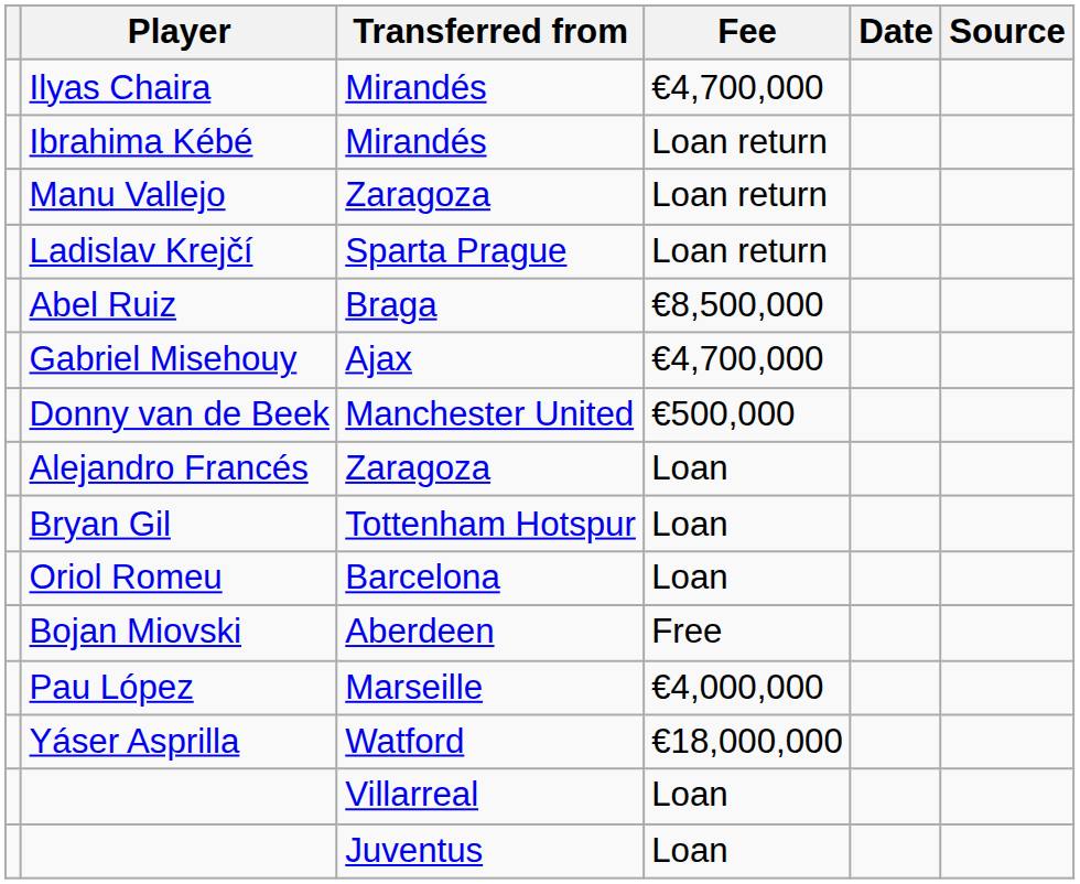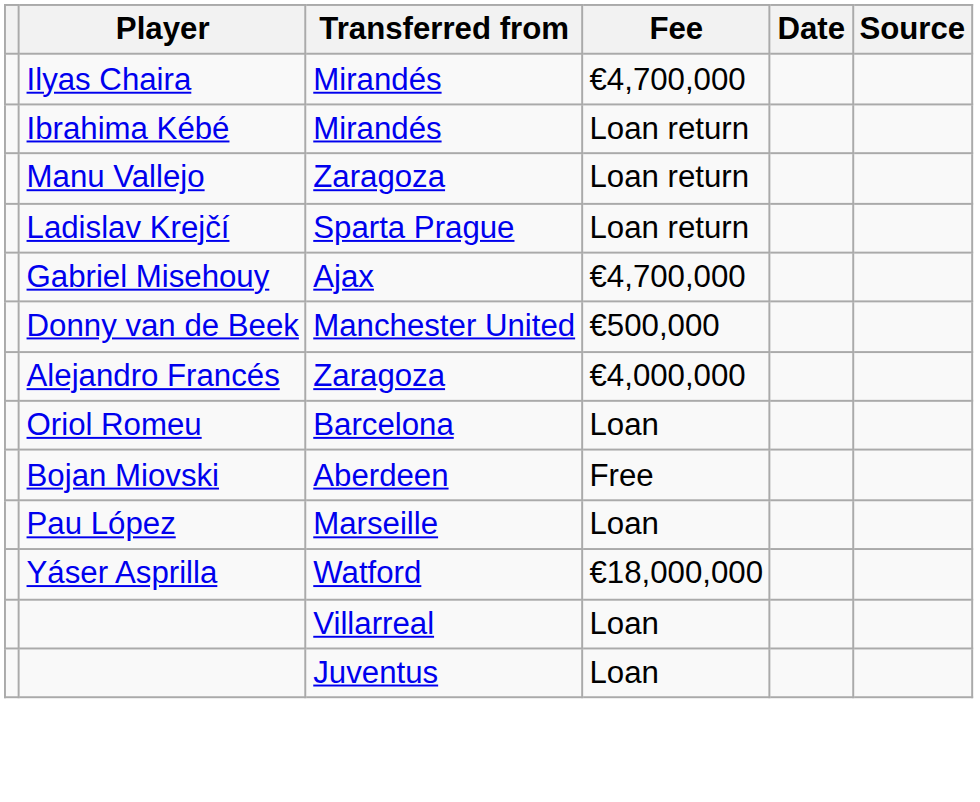- row: Abel Ruiz | Braga | €8,500,000
Alejandro Francés | Fee: Loan -> €4,000,000
- row: Bryan Gil | Tottenham Hotspur | Loan
Pau López | Fee: €4,000,000 -> Loan
